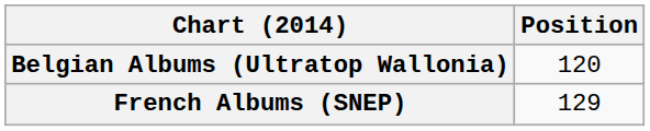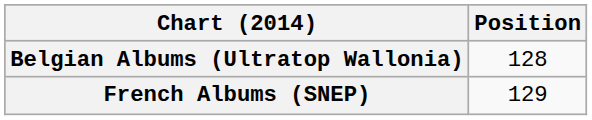Belgian Albums (Ultratop Wallonia) | Position: 120 -> 128
